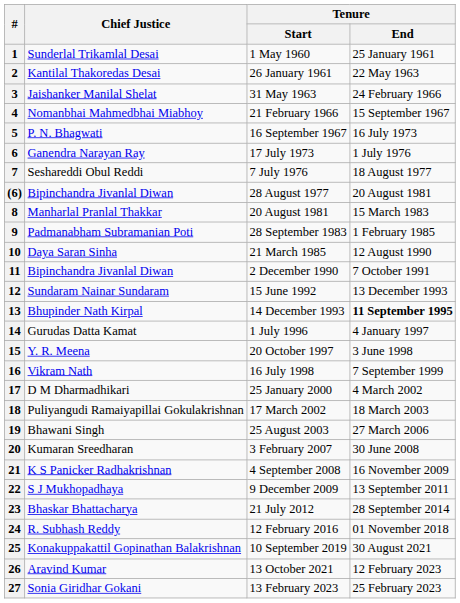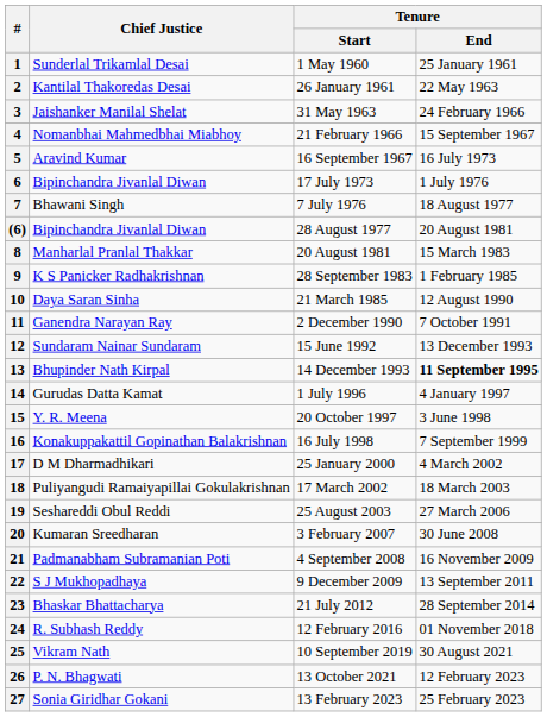5 | Chief Justice: P. N. Bhagwati -> Aravind Kumar
6 | Chief Justice: Ganendra Narayan Ray -> Bipinchandra Jivanlal Diwan
7 | Chief Justice: Seshareddi Obul Reddi -> Bhawani Singh
9 | Chief Justice: Padmanabham Subramanian Poti -> K S Panicker Radhakrishnan
11 | Chief Justice: Bipinchandra Jivanlal Diwan -> Ganendra Narayan Ray
16 | Chief Justice: Vikram Nath -> Konakuppakattil Gopinathan Balakrishnan
19 | Chief Justice: Bhawani Singh -> Seshareddi Obul Reddi
21 | Chief Justice: K S Panicker Radhakrishnan -> Padmanabham Subramanian Poti
25 | Chief Justice: Konakuppakattil Gopinathan Balakrishnan -> Vikram Nath
26 | Chief Justice: Aravind Kumar -> P. N. Bhagwati
